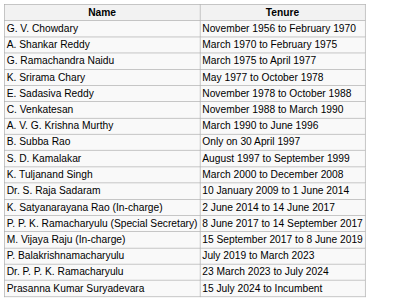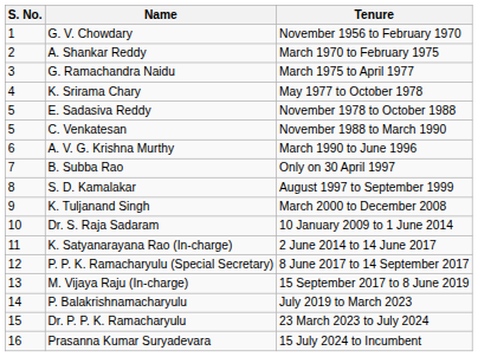+ column: S. No. | 1 | 2 | 3 | 4 | 5 | 5 | 6 | 7 | 8 | 9 | 10 | 11 | 12 | 13 | 14 | 15 | 16
